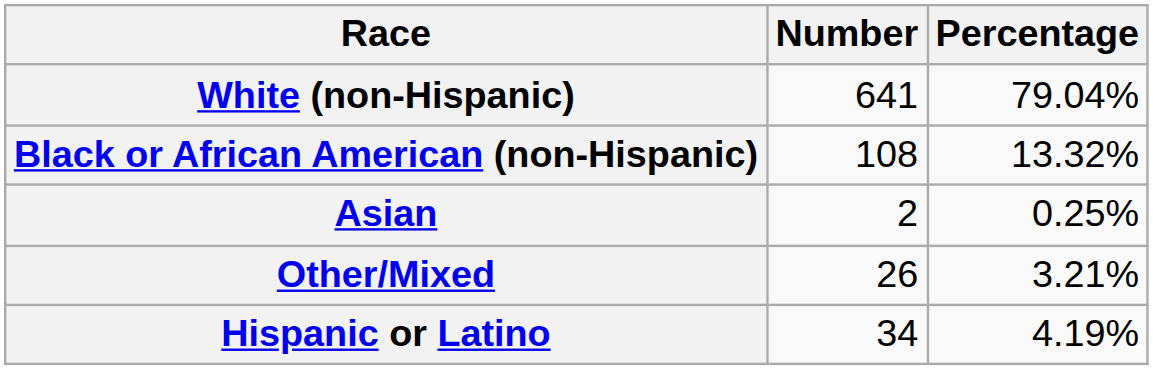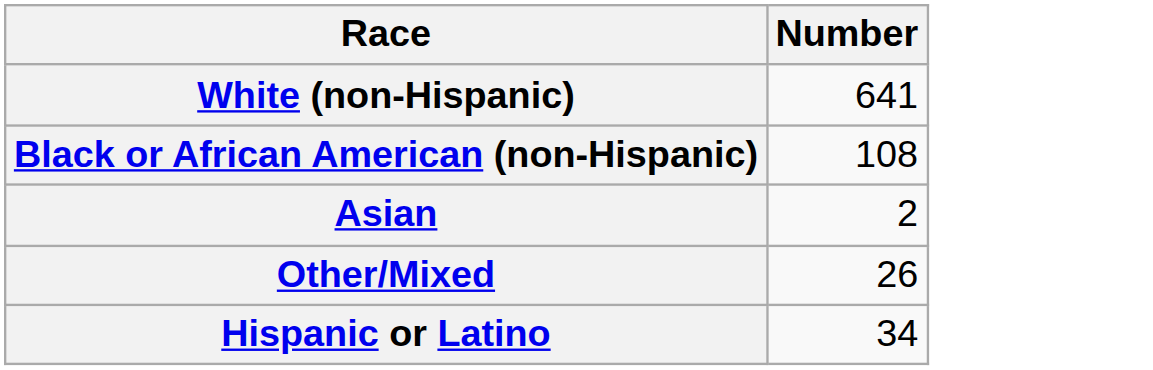- column: Percentage | 79.04% | 13.32% | 0.25% | 3.21% | 4.19%
